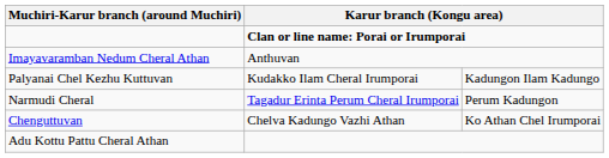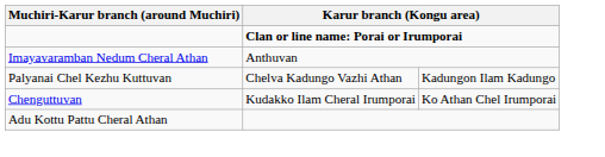Palyanai Chel Kezhu Kuttuvan | column 2: Kudakko Ilam Cheral Irumporai -> Chelva Kadungo Vazhi Athan
- row: Narmudi Cheral | Tagadur Erinta Perum Cheral Irumporai | Perum Kadungon
Chenguttuvan | column 2: Chelva Kadungo Vazhi Athan -> Kudakko Ilam Cheral Irumporai
